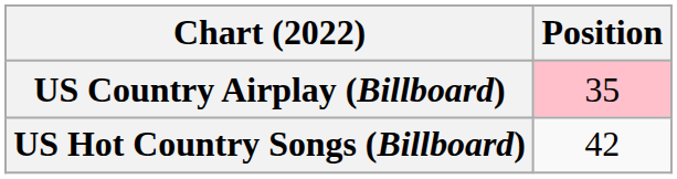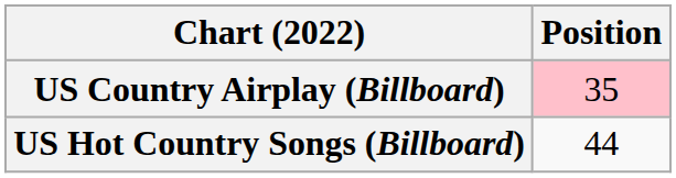US Hot Country Songs (Billboard) | Position: 42 -> 44
